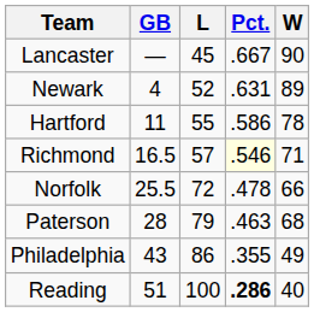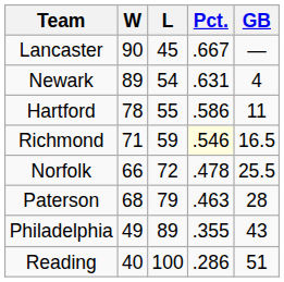columns swapped: W <-> GB
Newark | L: 52 -> 54
Richmond | L: 57 -> 59
Philadelphia | L: 86 -> 89
Reading | Pct.: bold -> normal
